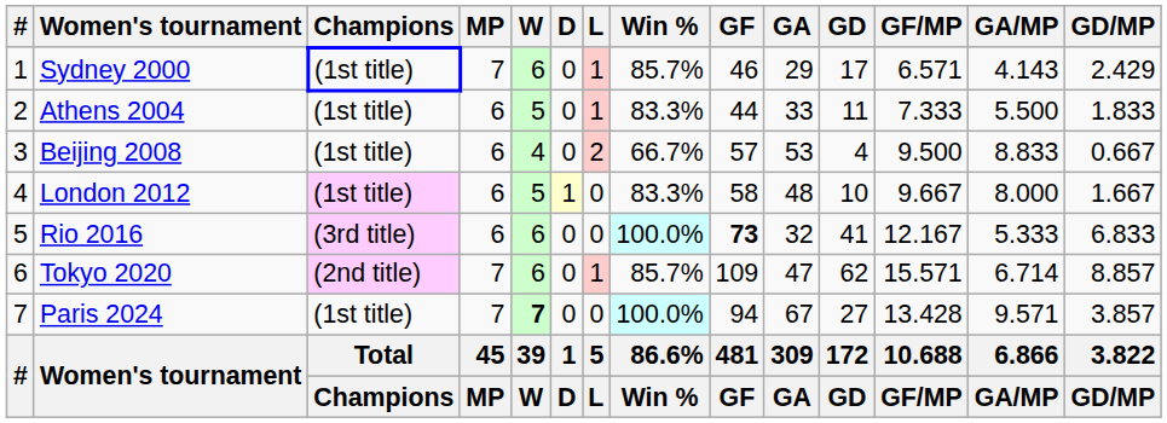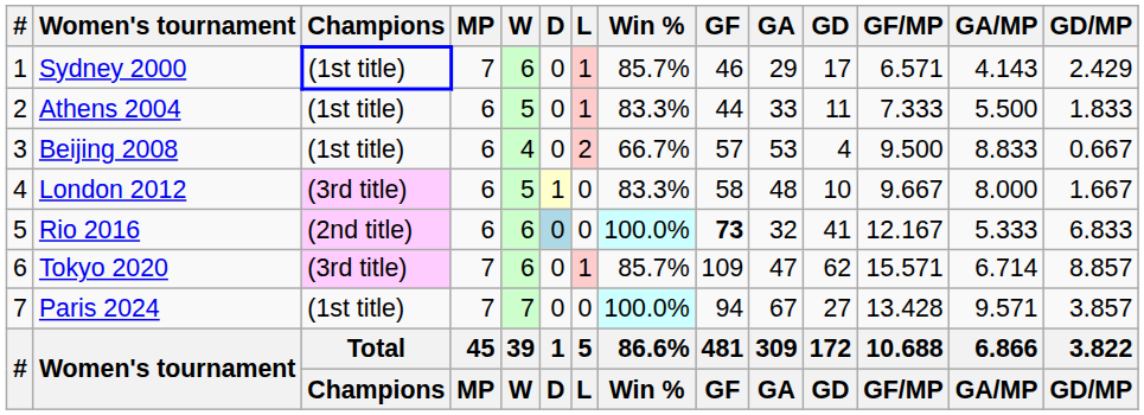London 2012 | Champions: (1st title) -> (3rd title)
Rio 2016 | Champions: (3rd title) -> (2nd title)
Rio 2016 | D: no background -> lightblue background
Tokyo 2020 | Champions: (2nd title) -> (3rd title)
Paris 2024 | W: bold -> normal
